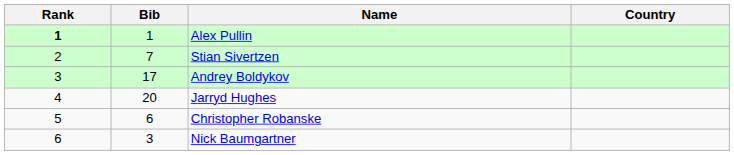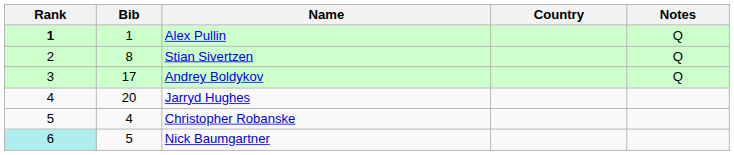+ column: Notes | Q | Q | Q
Stian Sivertzen | Bib: 7 -> 8
Christopher Robanske | Bib: 6 -> 4
Nick Baumgartner | Rank: no background -> paleturquoise background
Nick Baumgartner | Bib: 3 -> 5
